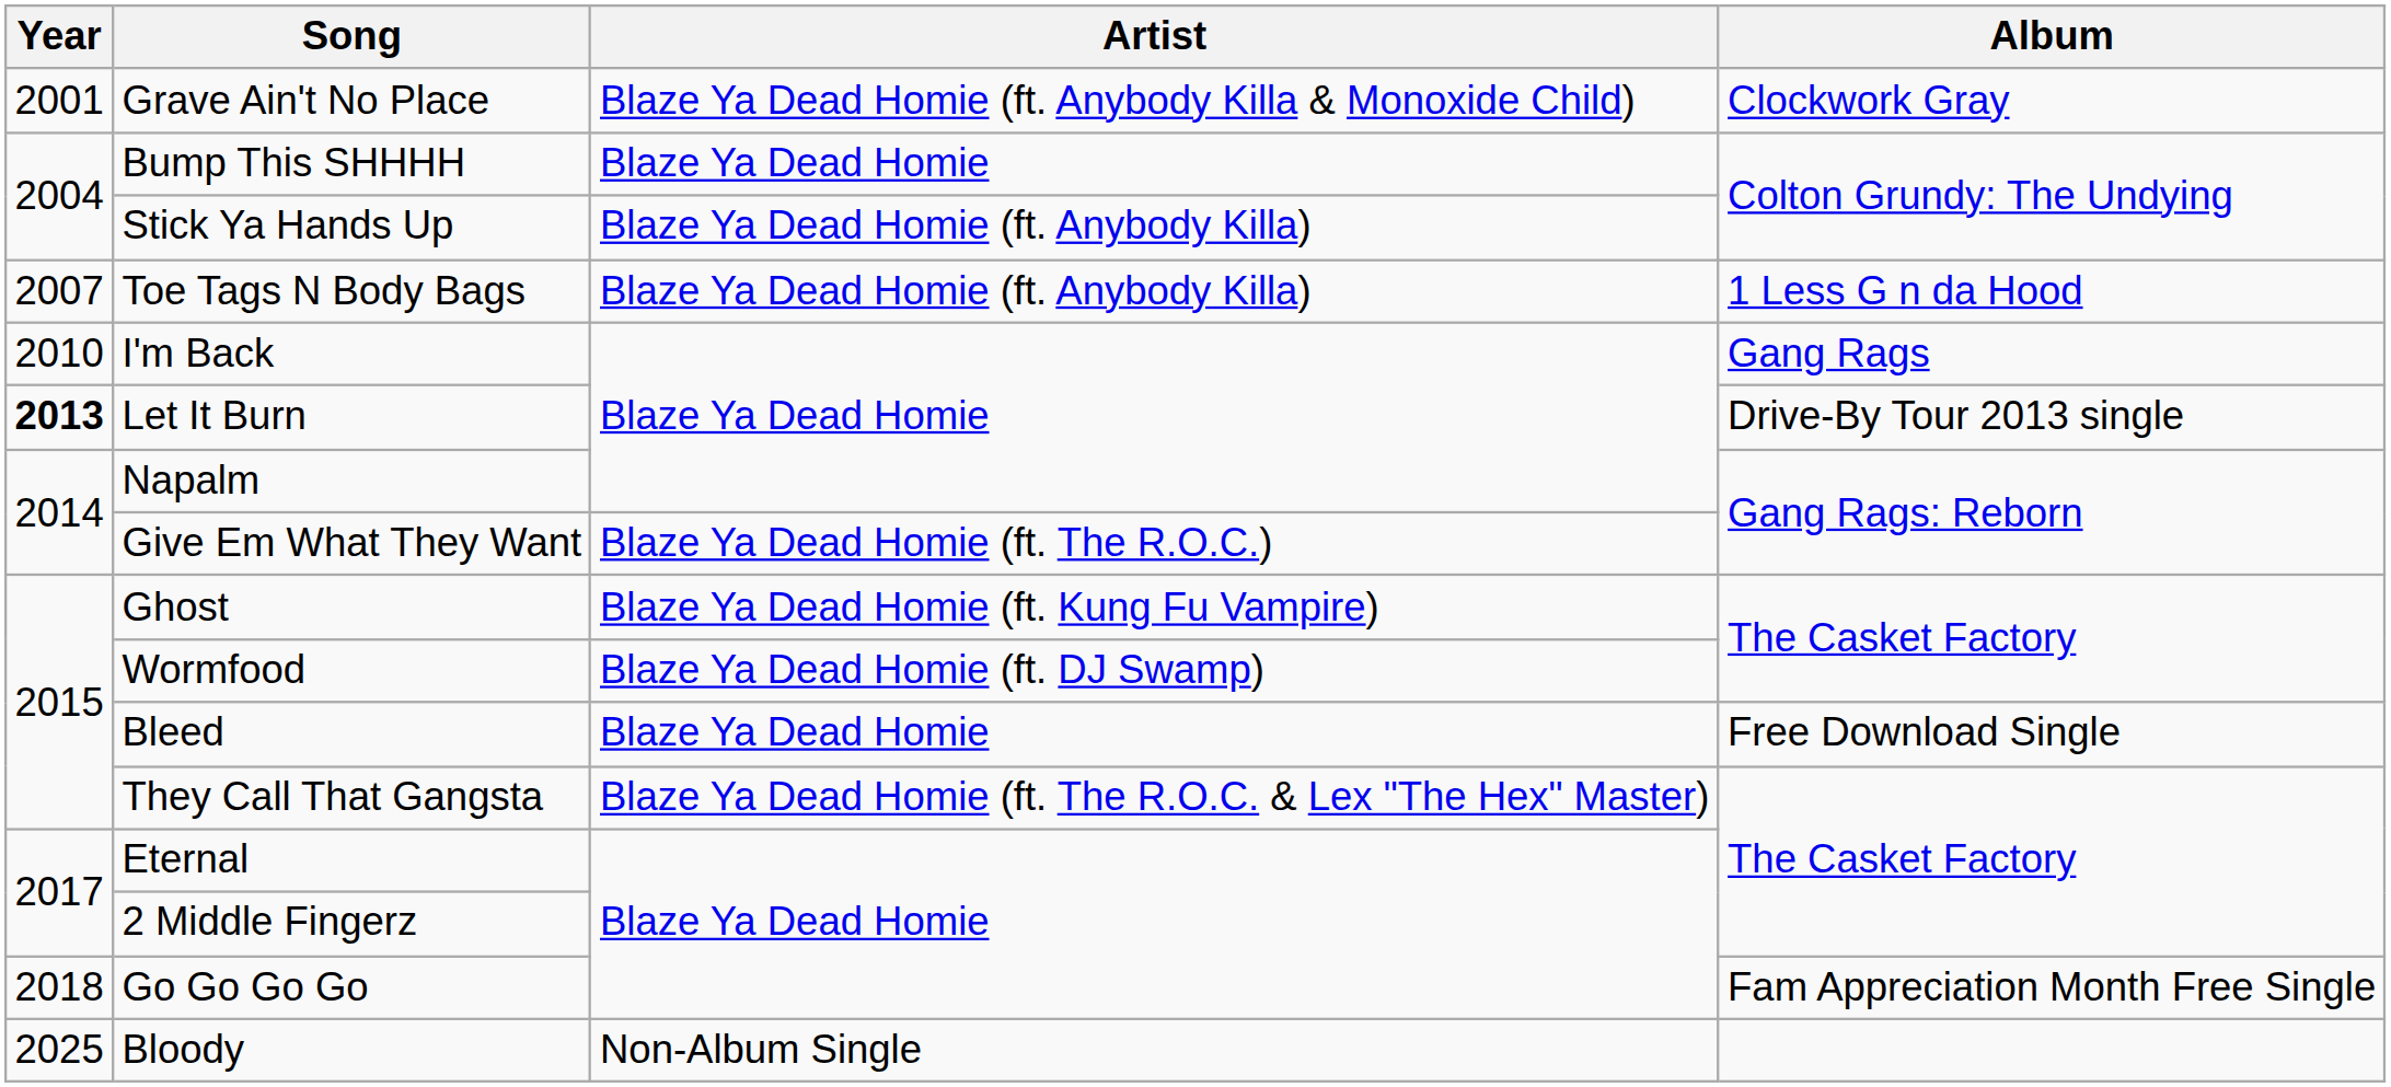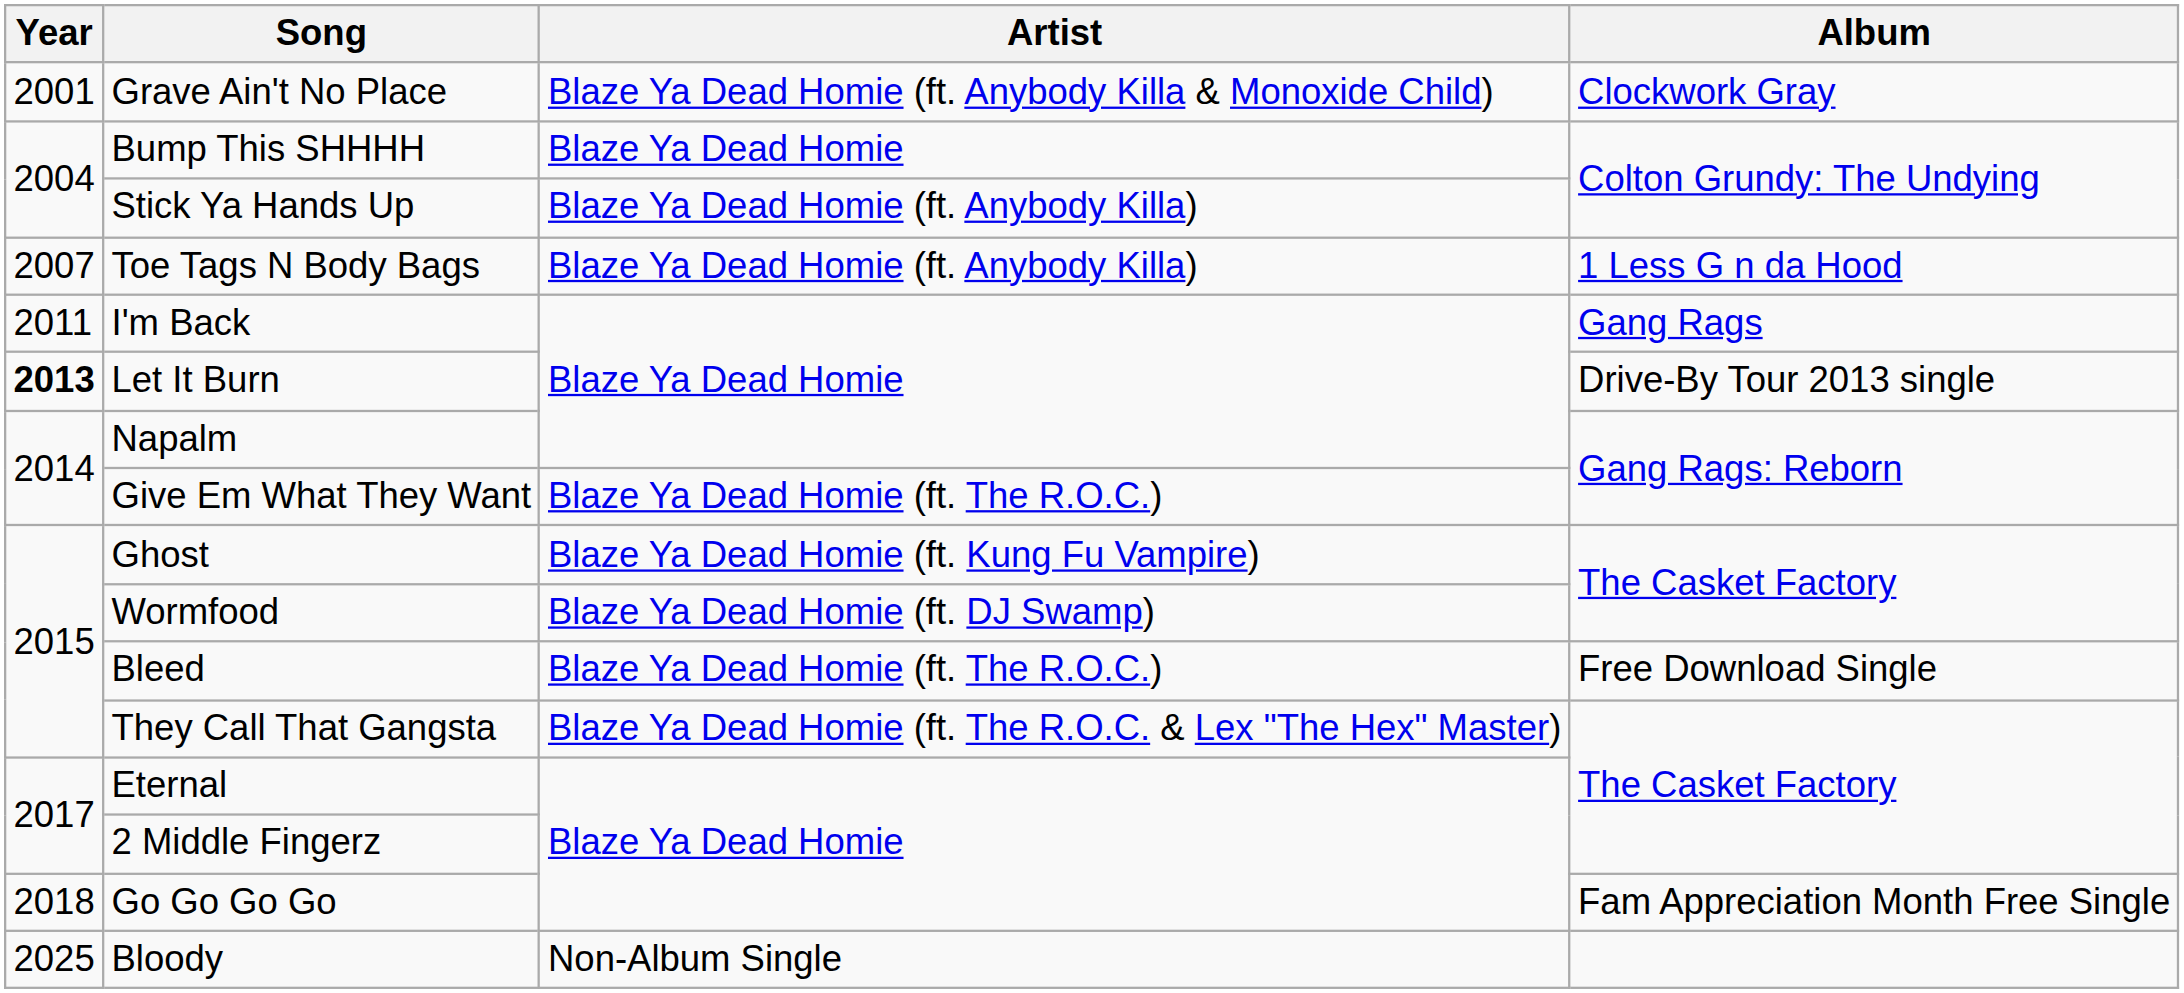I'm Back | Year: 2010 -> 2011
Bleed | Artist: Blaze Ya Dead Homie -> Blaze Ya Dead Homie (ft. The R.O.C.)
